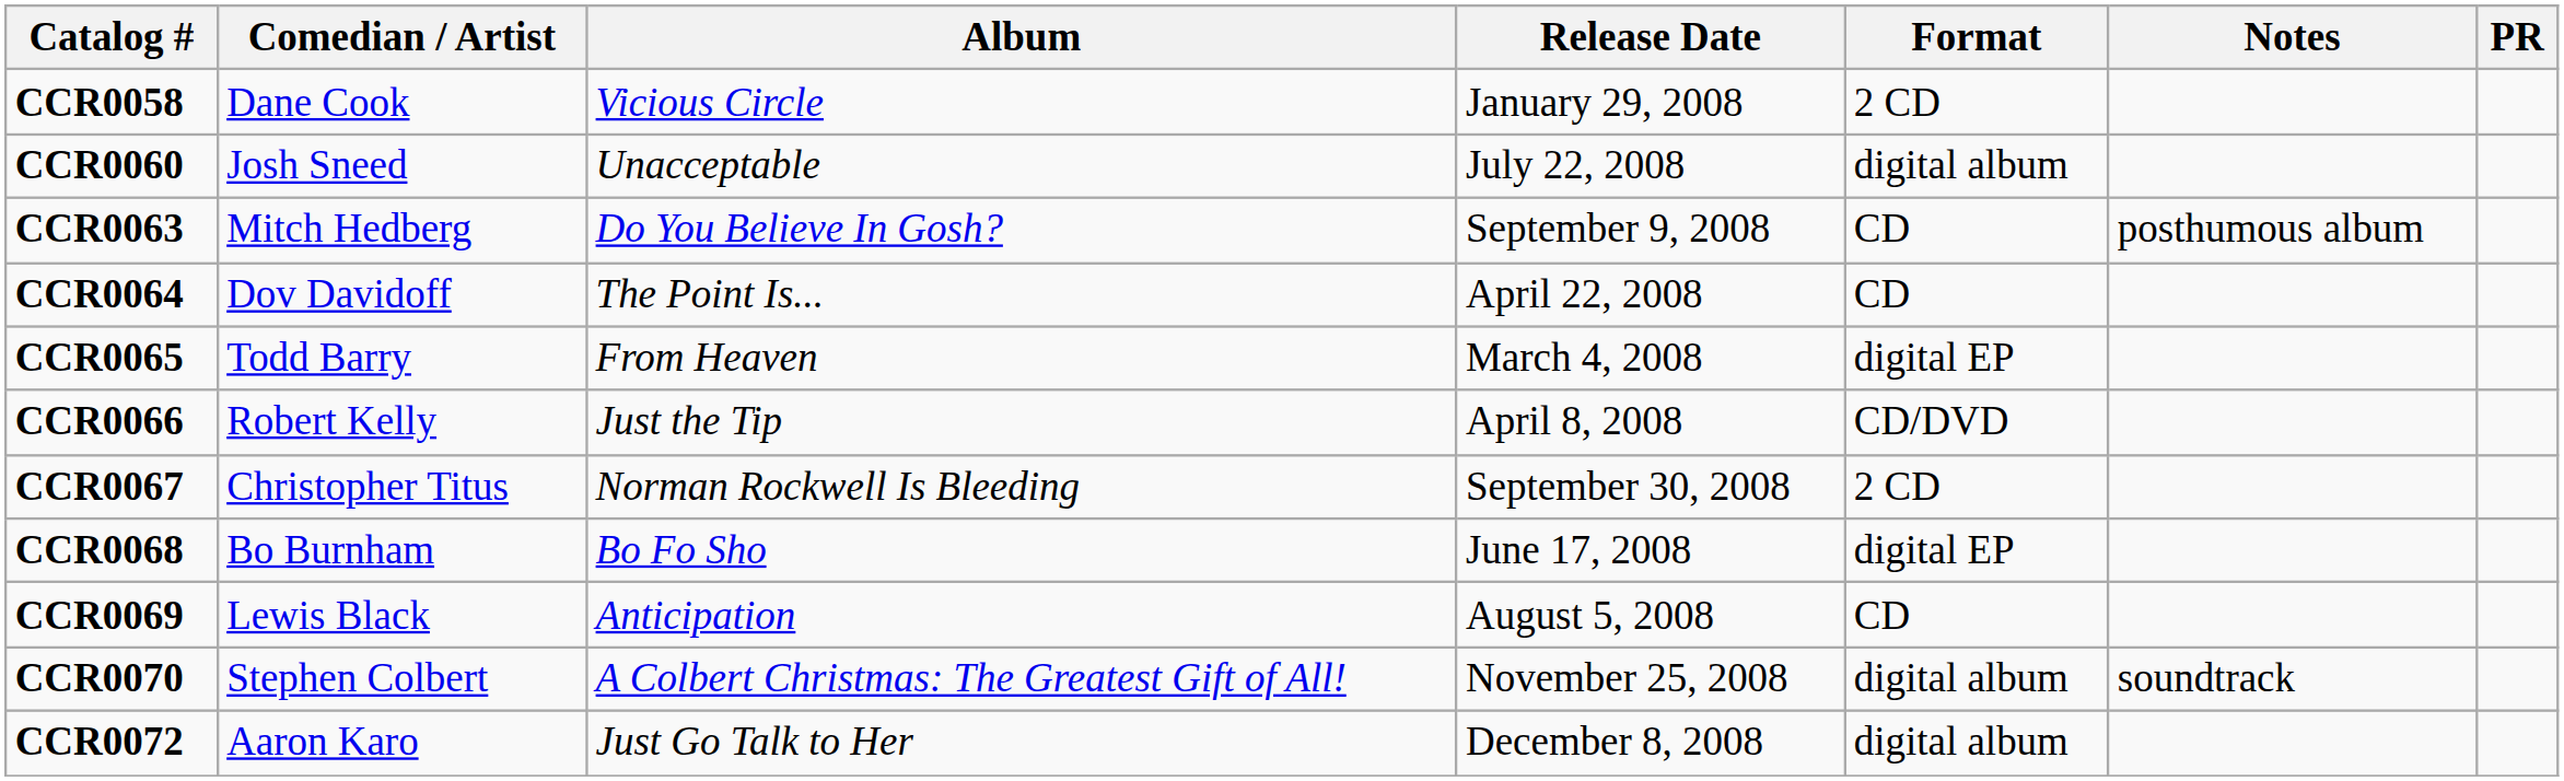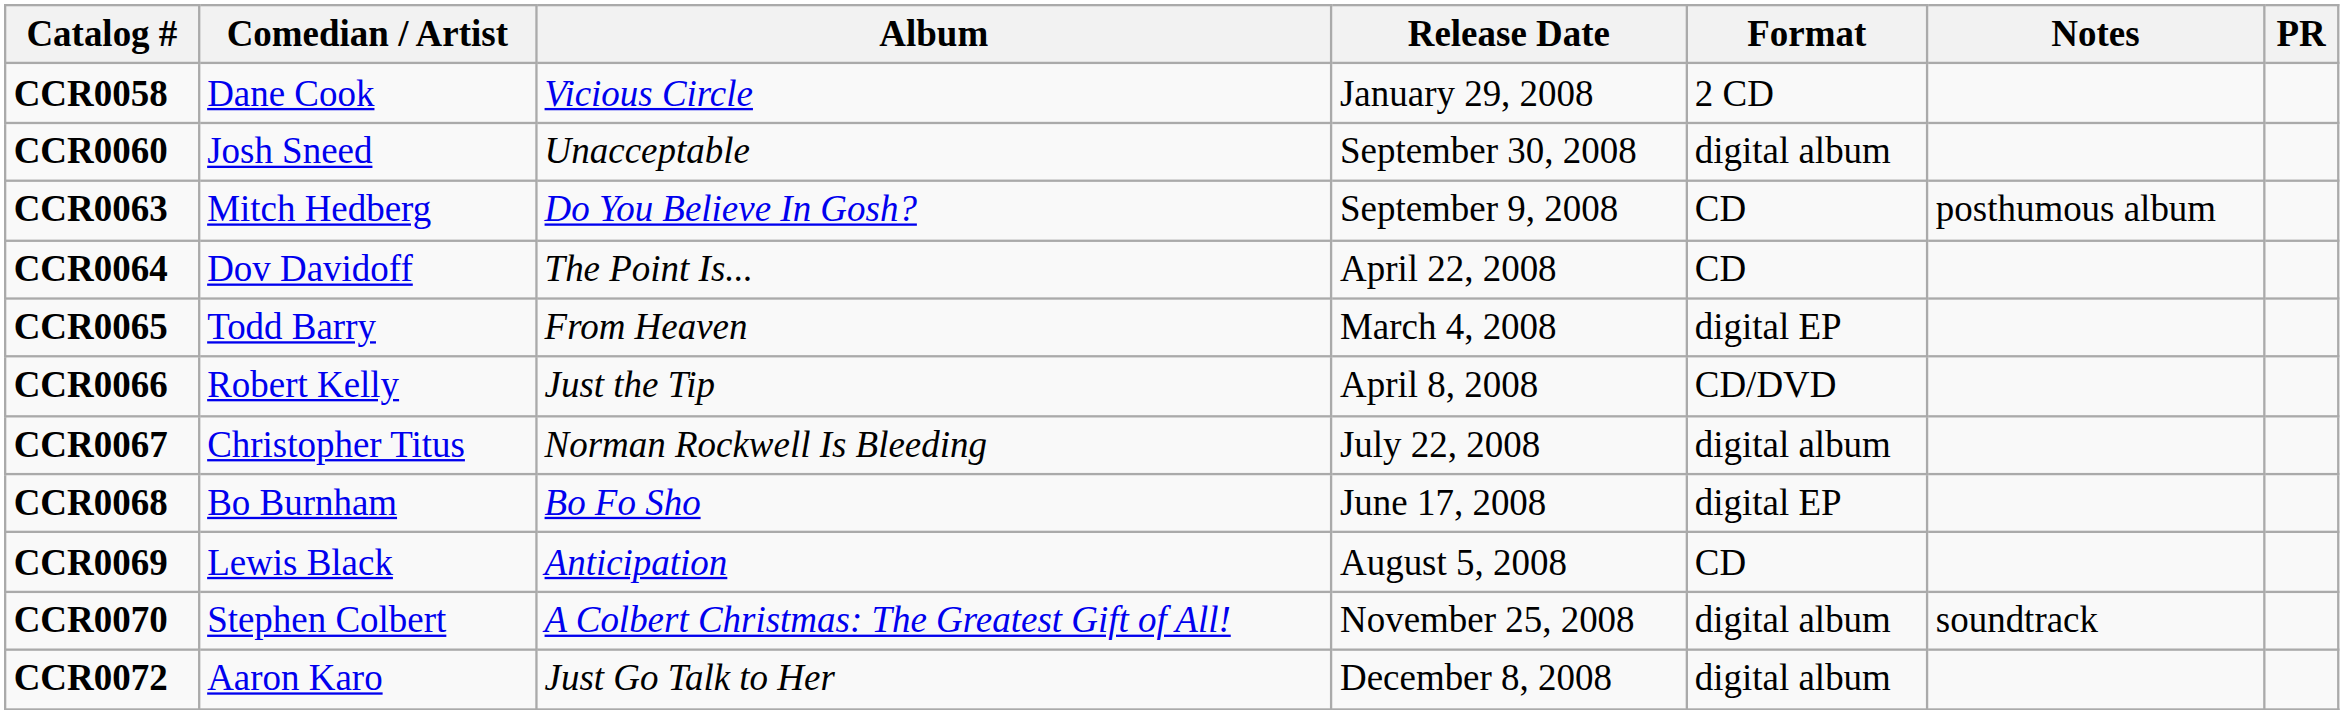CCR0060 | Release Date: July 22, 2008 -> September 30, 2008
CCR0067 | Release Date: September 30, 2008 -> July 22, 2008
CCR0067 | Format: 2 CD -> digital album
